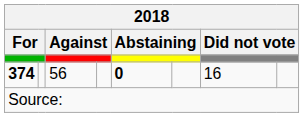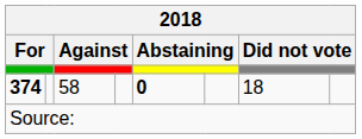374 | column 3: 56 -> 58
374 | column 7: 16 -> 18
